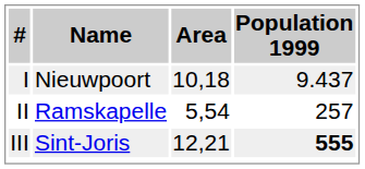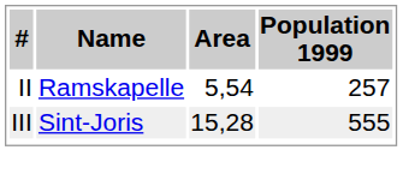- row: I | Nieuwpoort | 10,18 | 9.437
III | Area: 12,21 -> 15,28
III | Population 1999: bold -> normal
